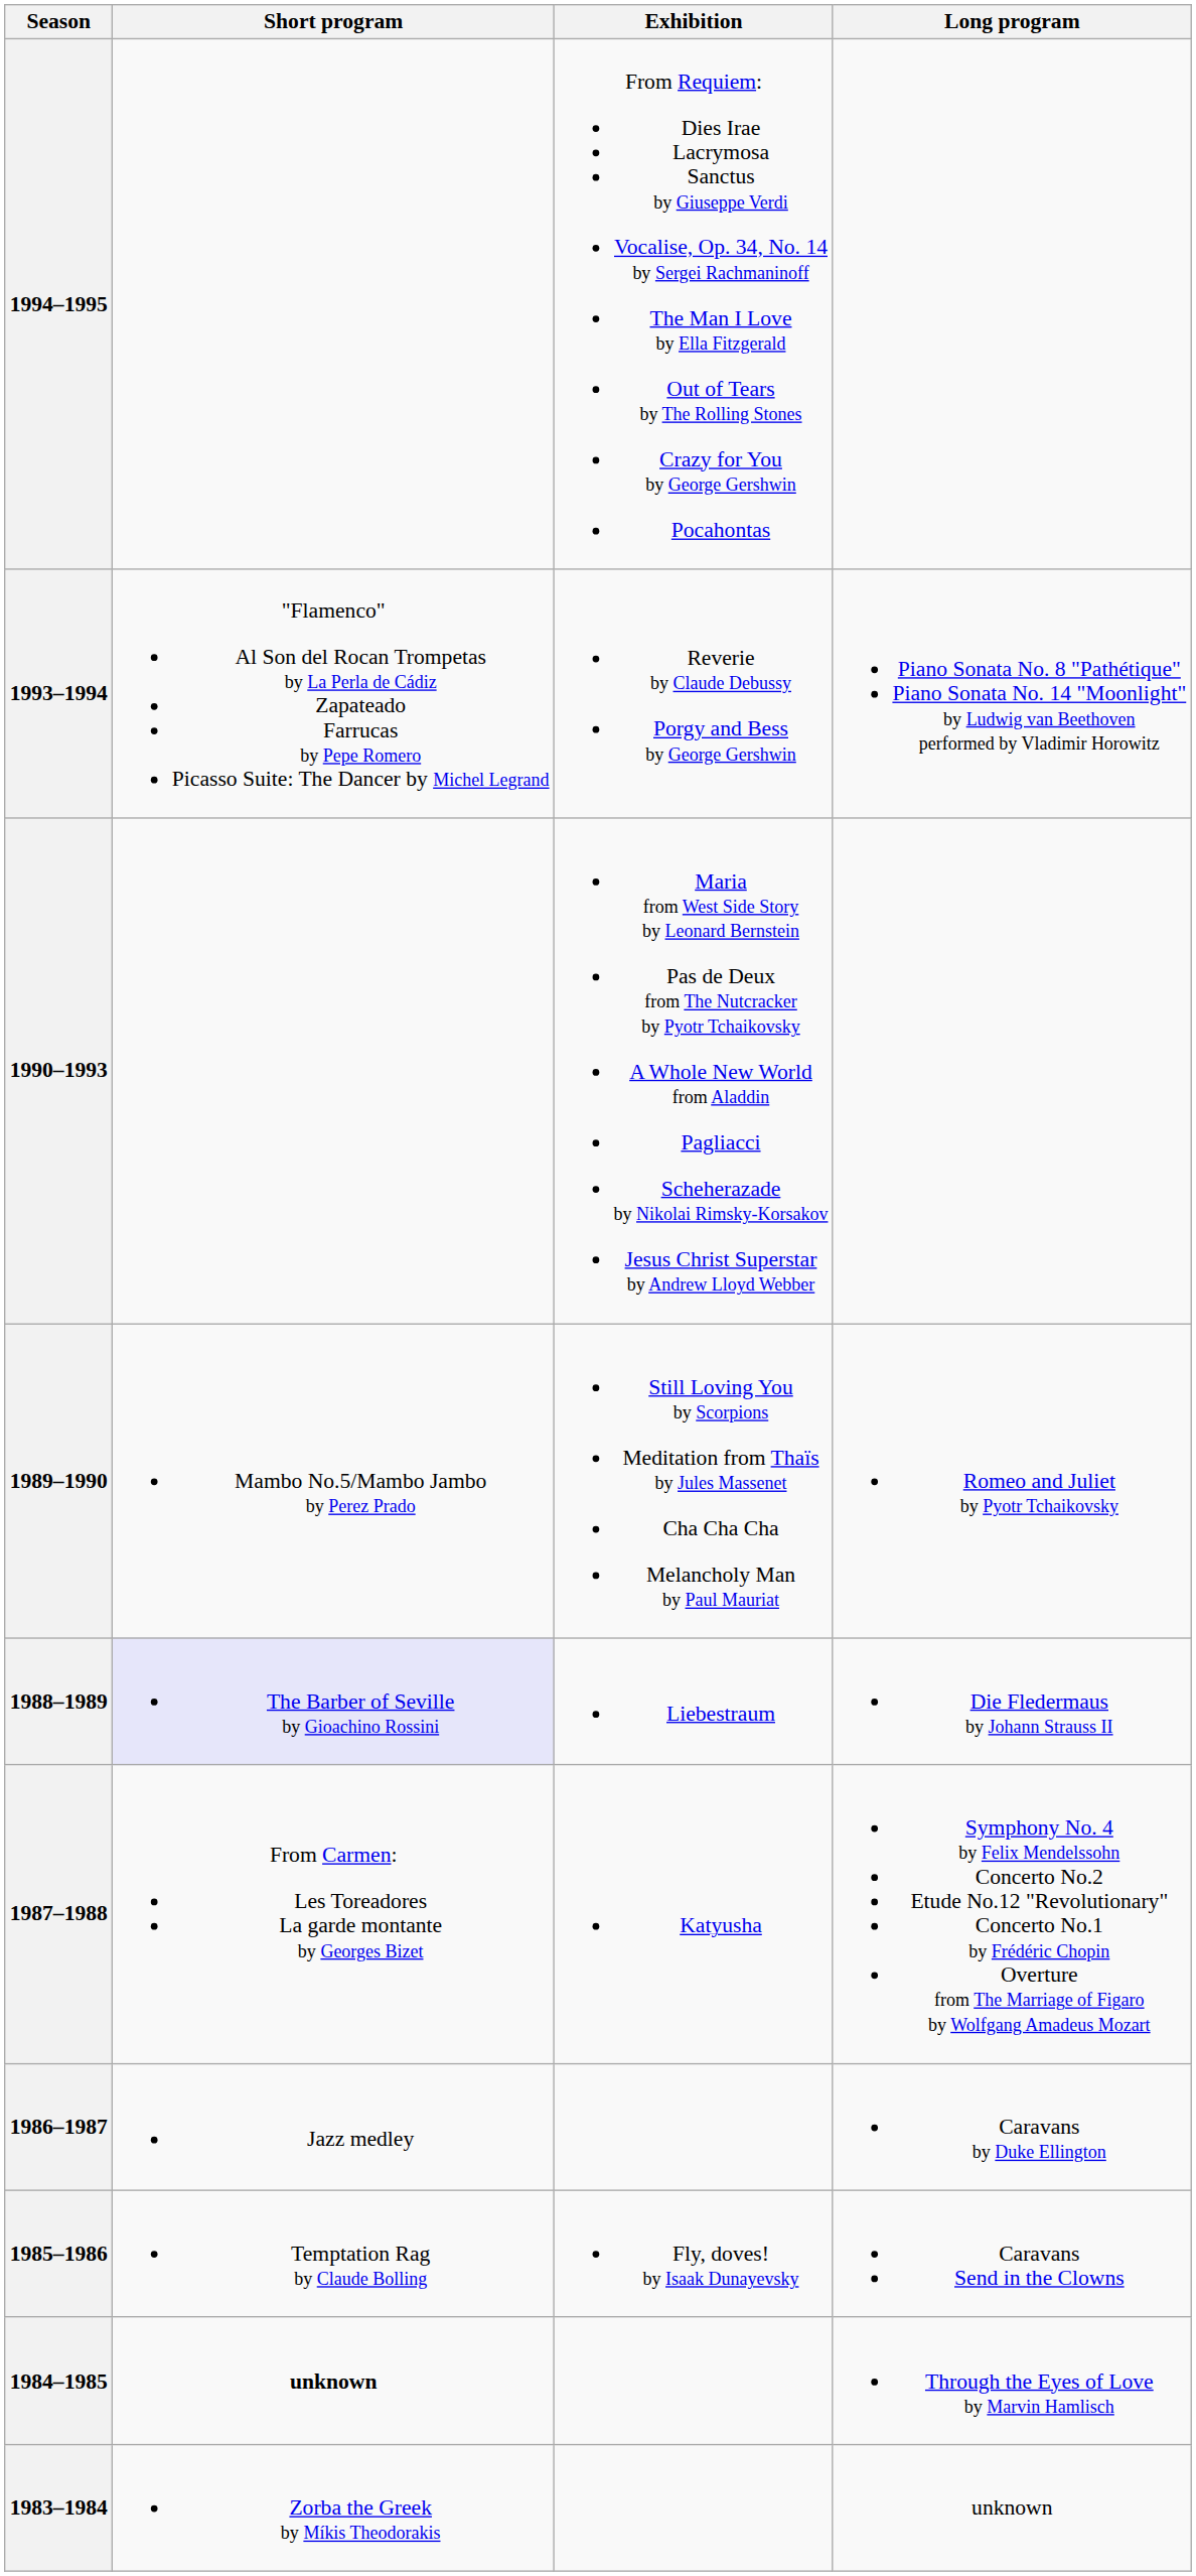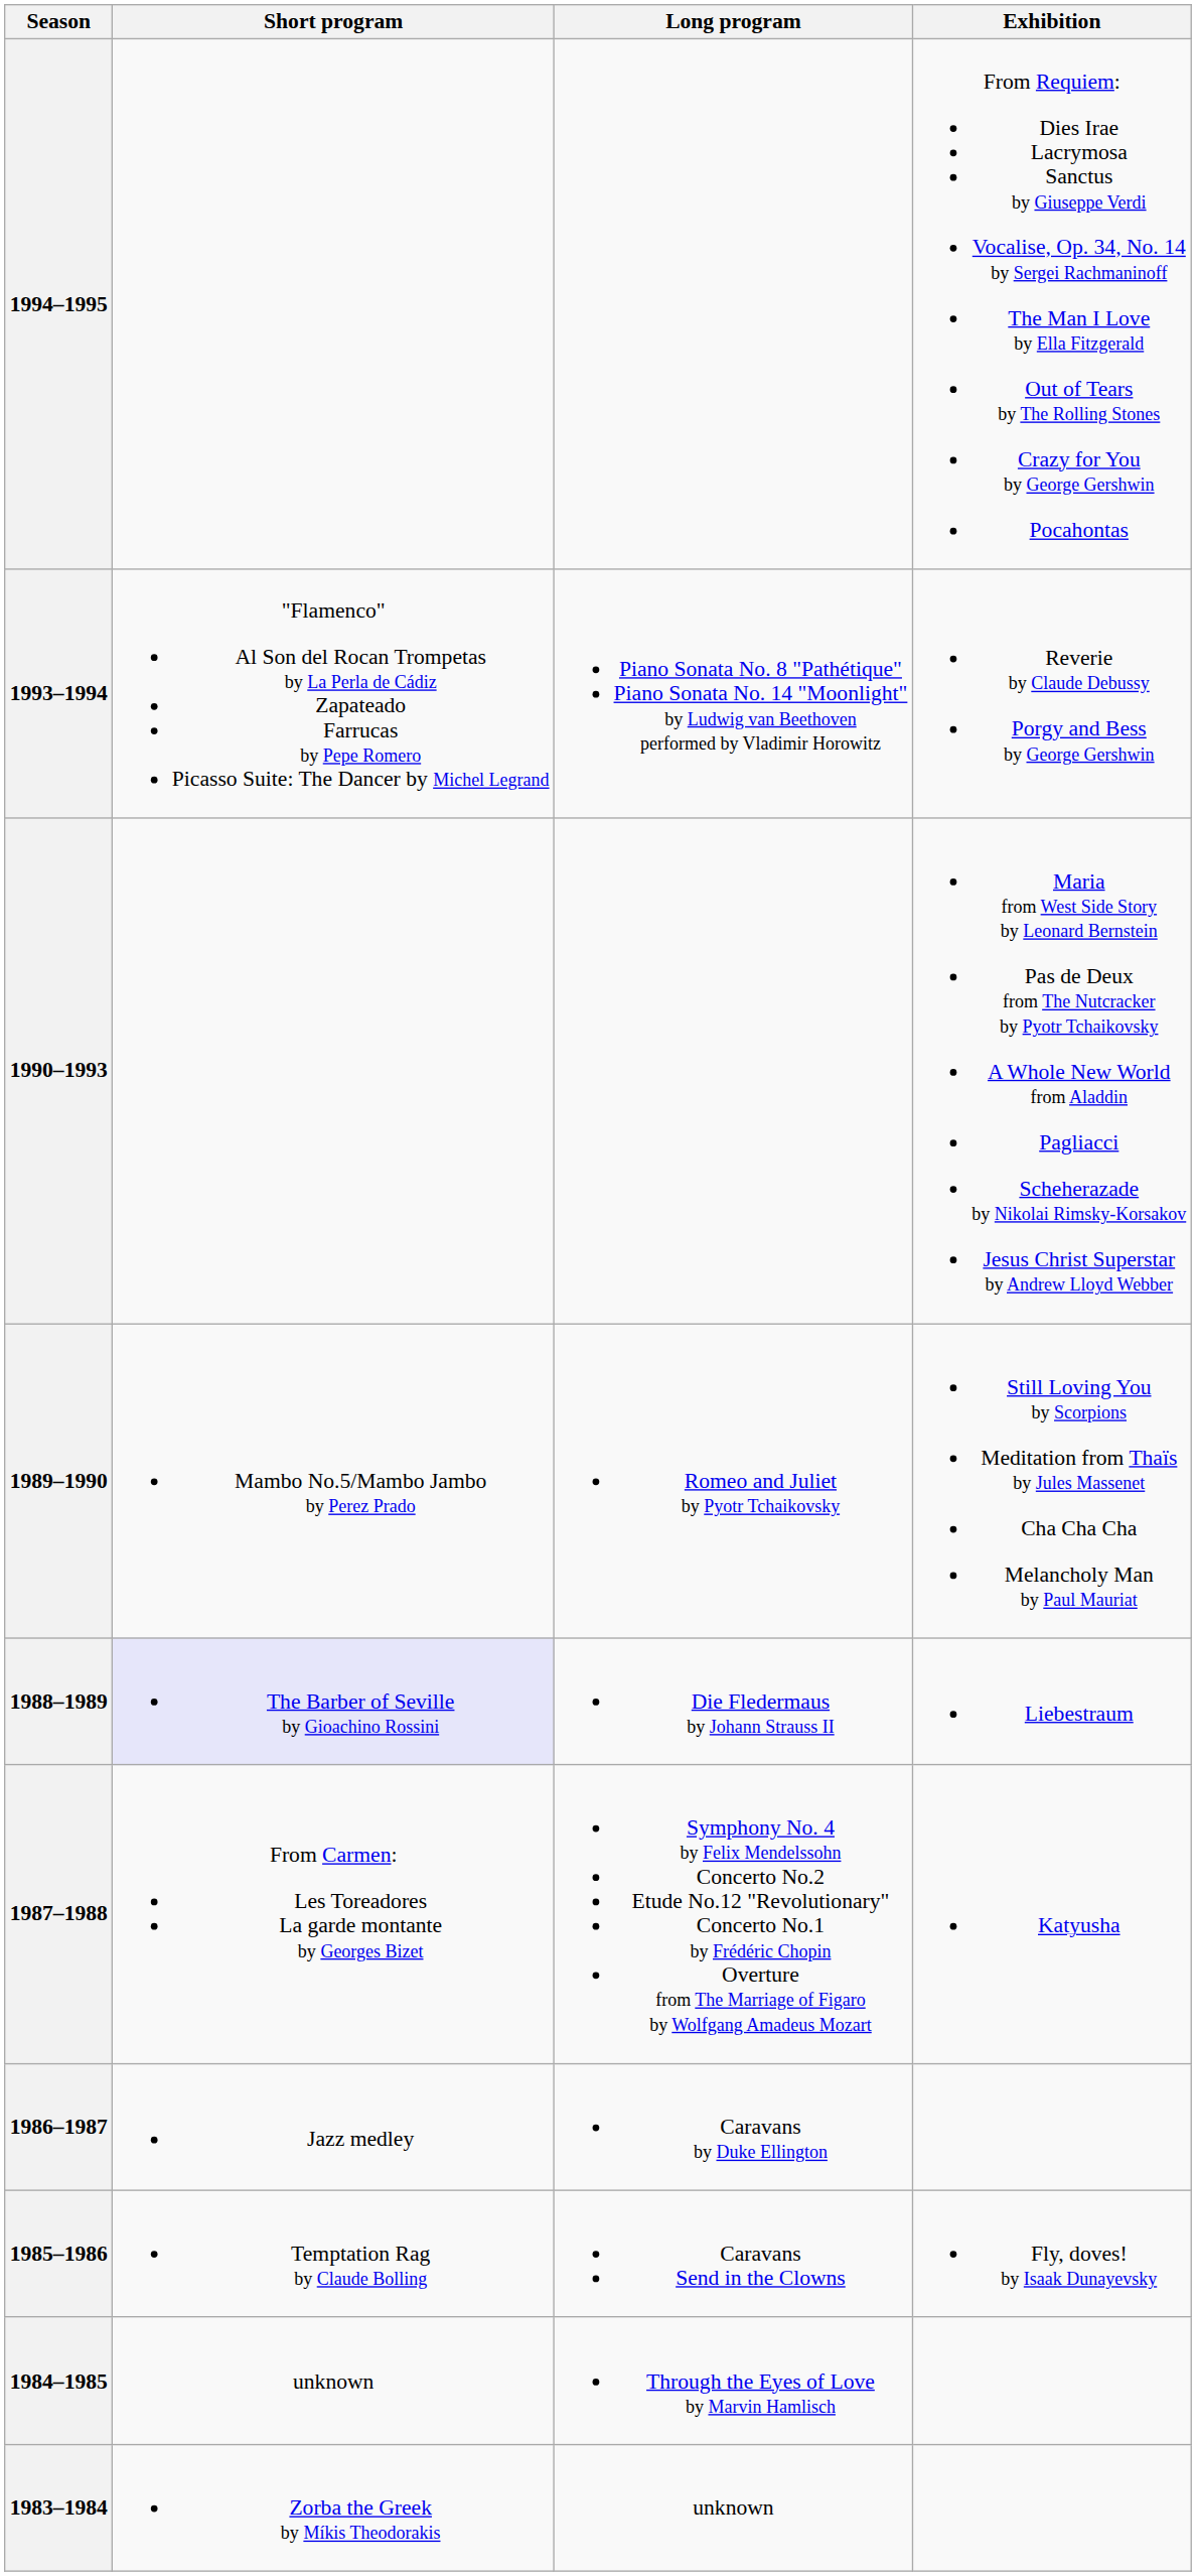columns swapped: Long program <-> Exhibition
1984–1985 | Short program: bold -> normal
